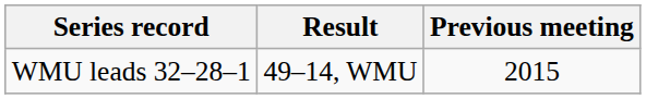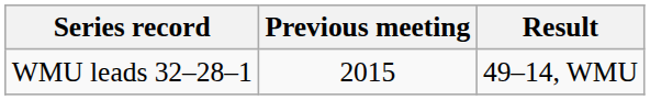columns swapped: Previous meeting <-> Result
